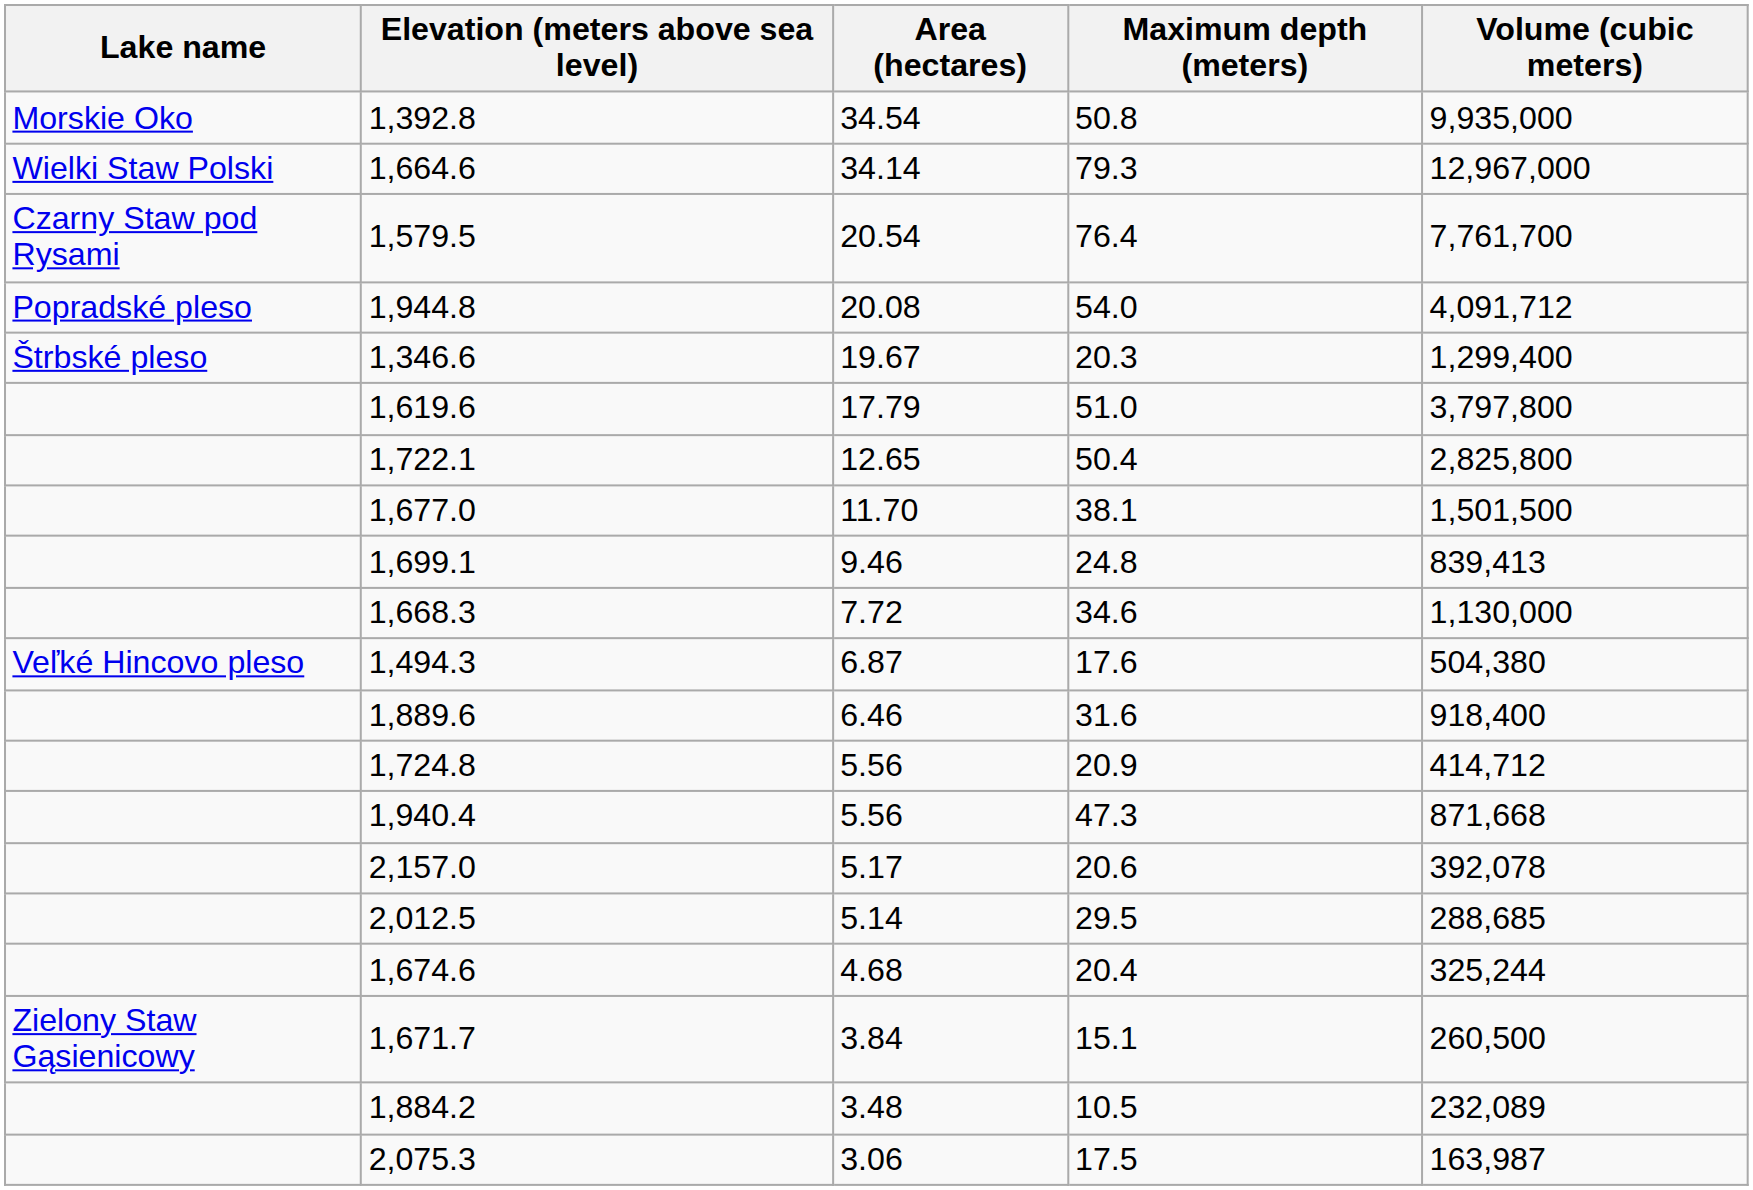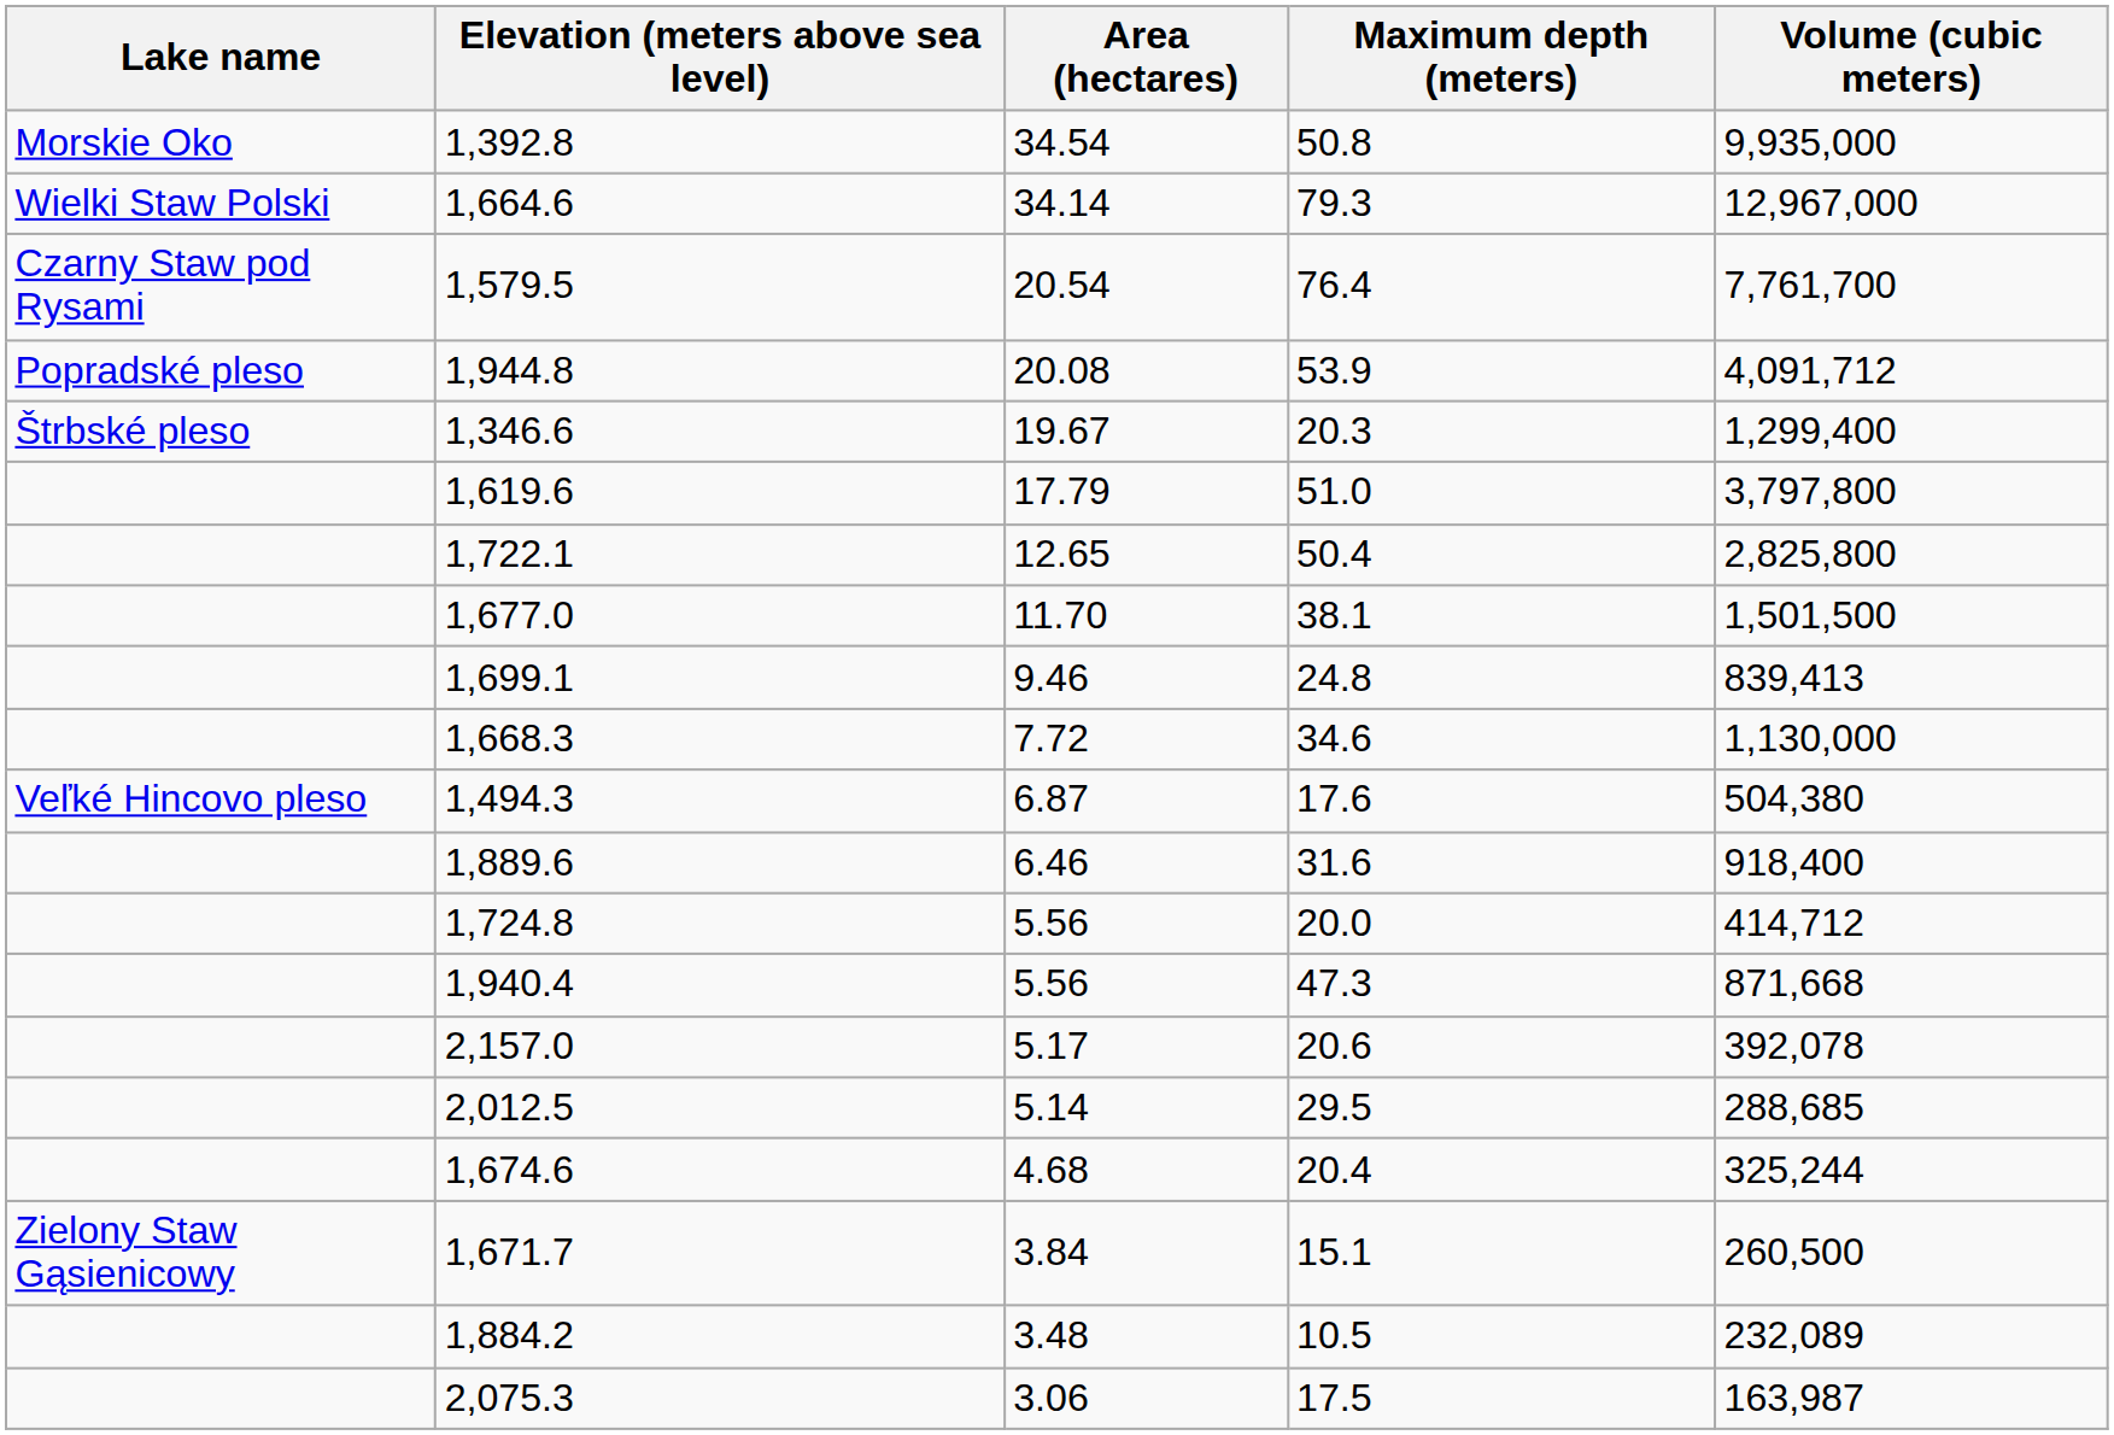1,944.8 | Maximum depth (meters): 54.0 -> 53.9
1,724.8 | Maximum depth (meters): 20.9 -> 20.0
